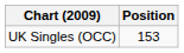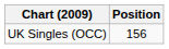UK Singles (OCC) | Position: 153 -> 156
